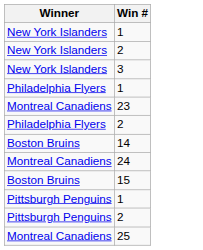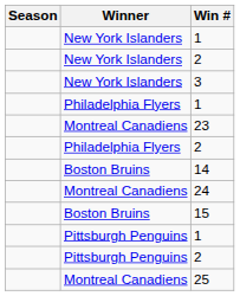+ column: Season
